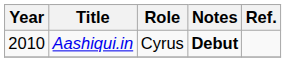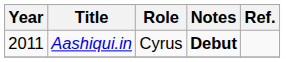Aashiqui.in | Year: 2010 -> 2011
